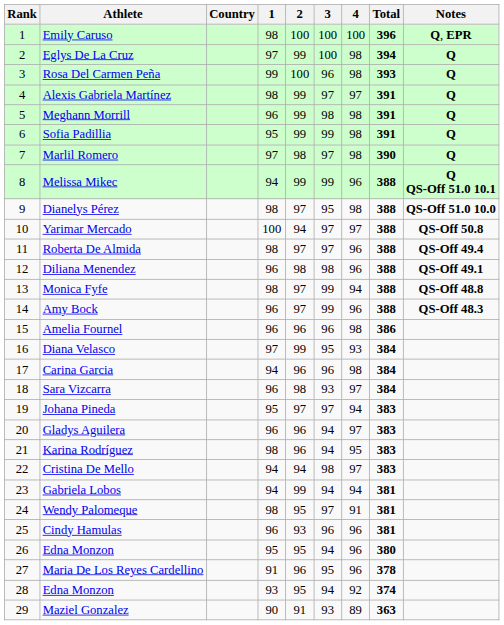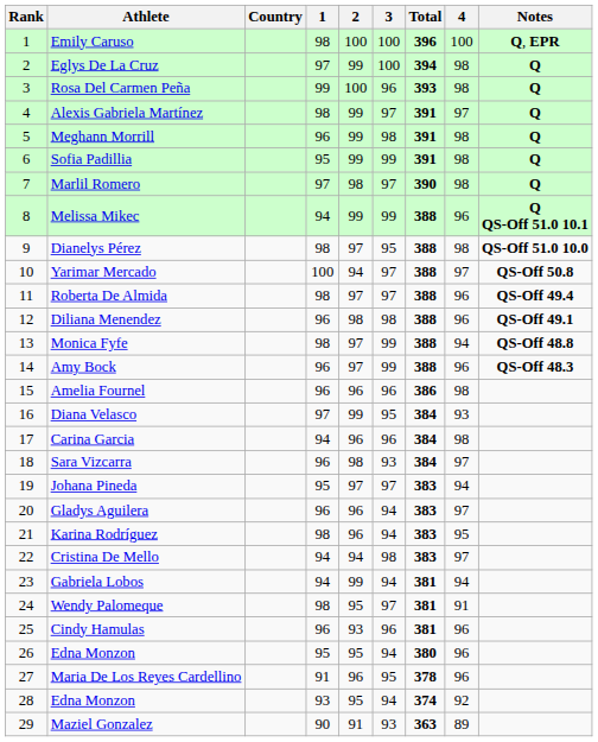columns swapped: 4 <-> Total
